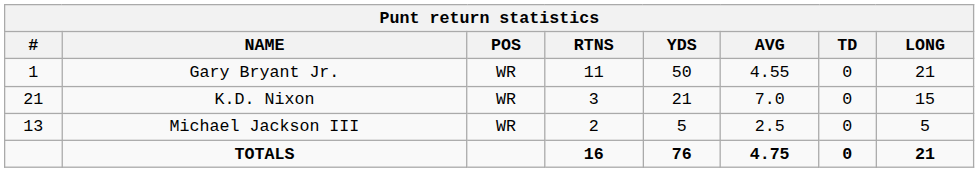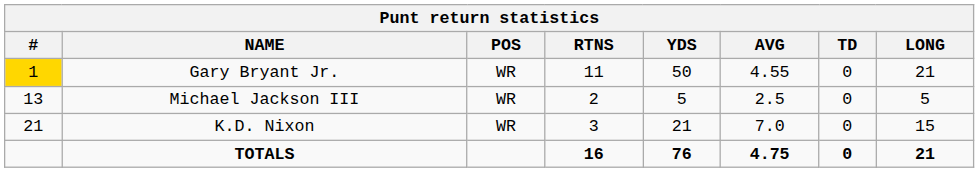Gary Bryant Jr. | #: no background -> gold background
rows swapped: Michael Jackson III <-> K.D. Nixon
